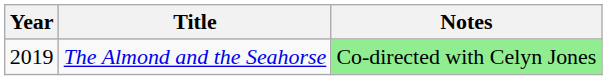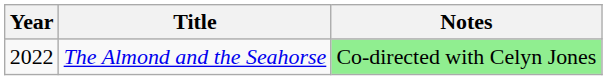The Almond and the Seahorse | Year: 2019 -> 2022
